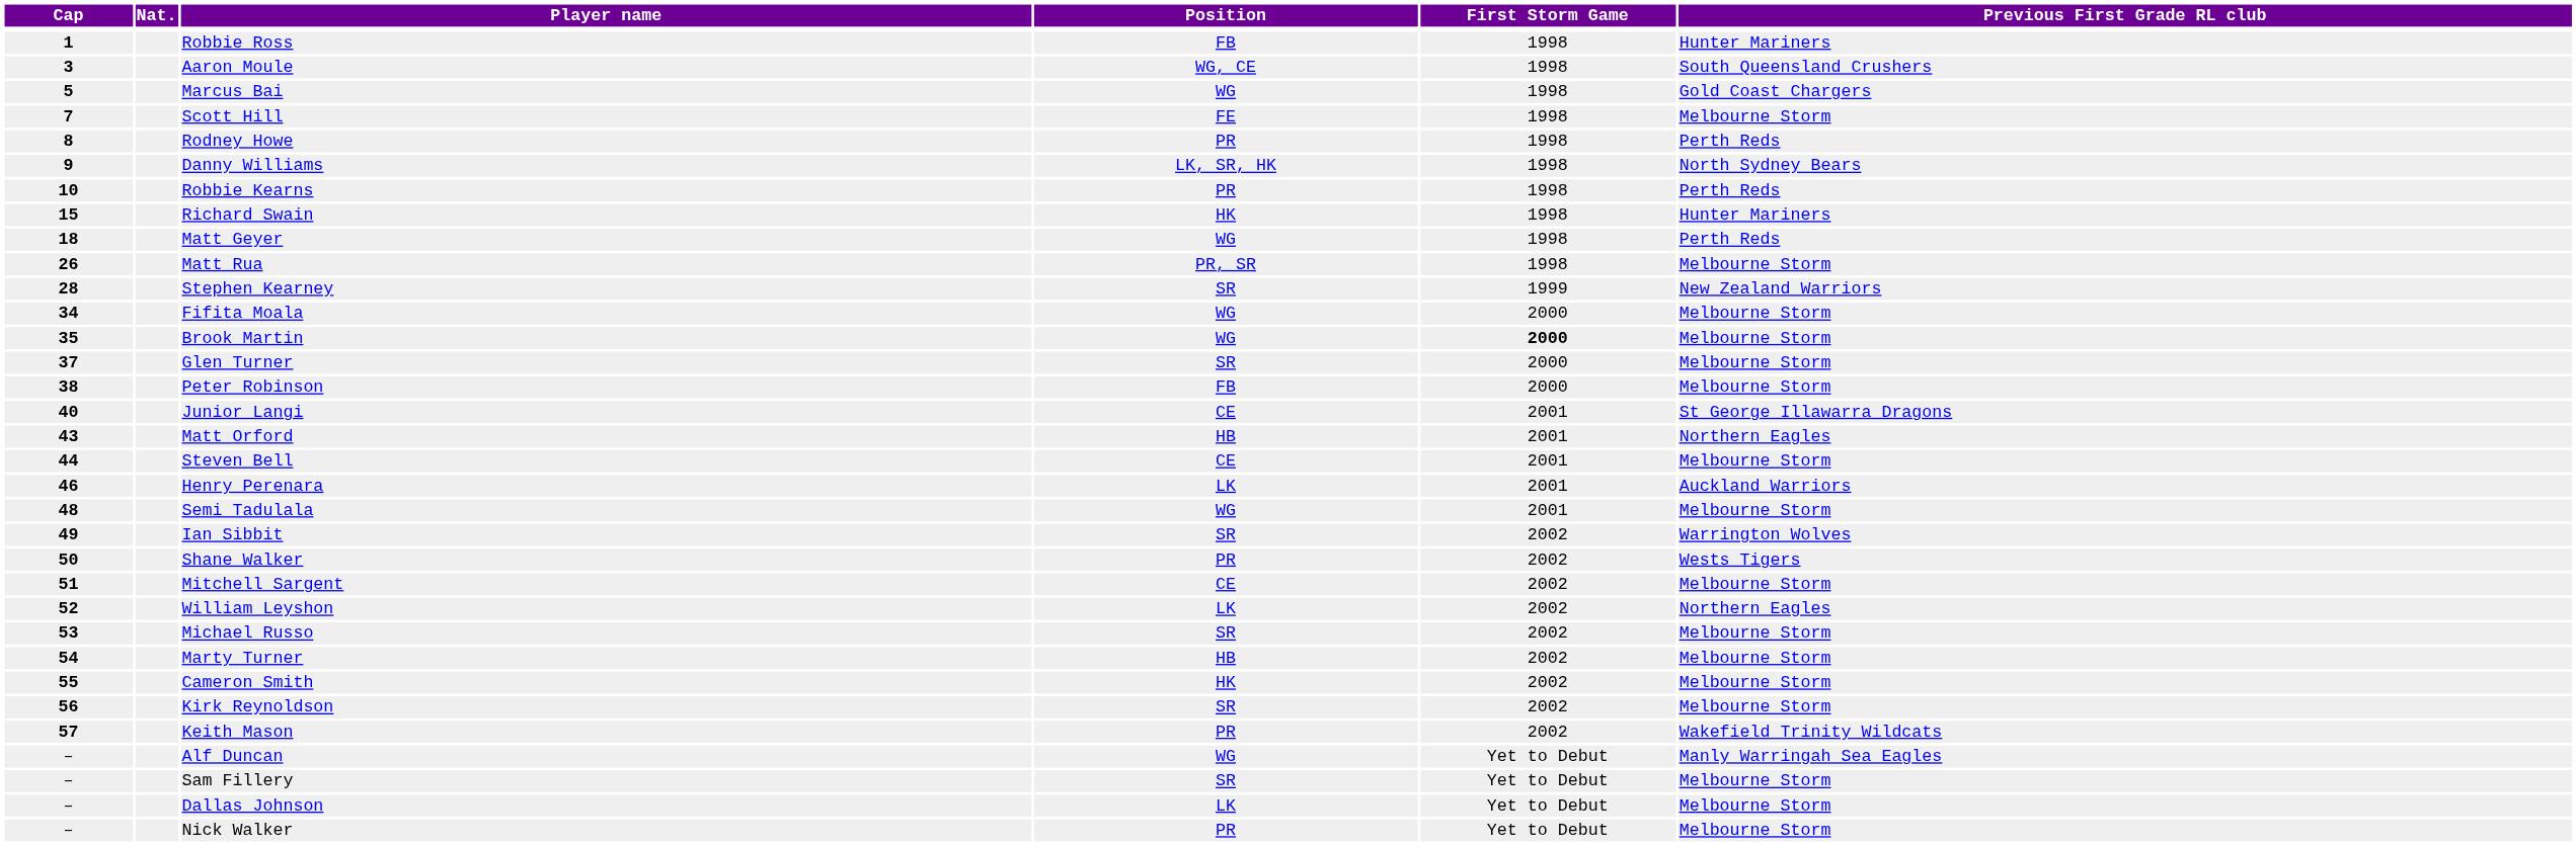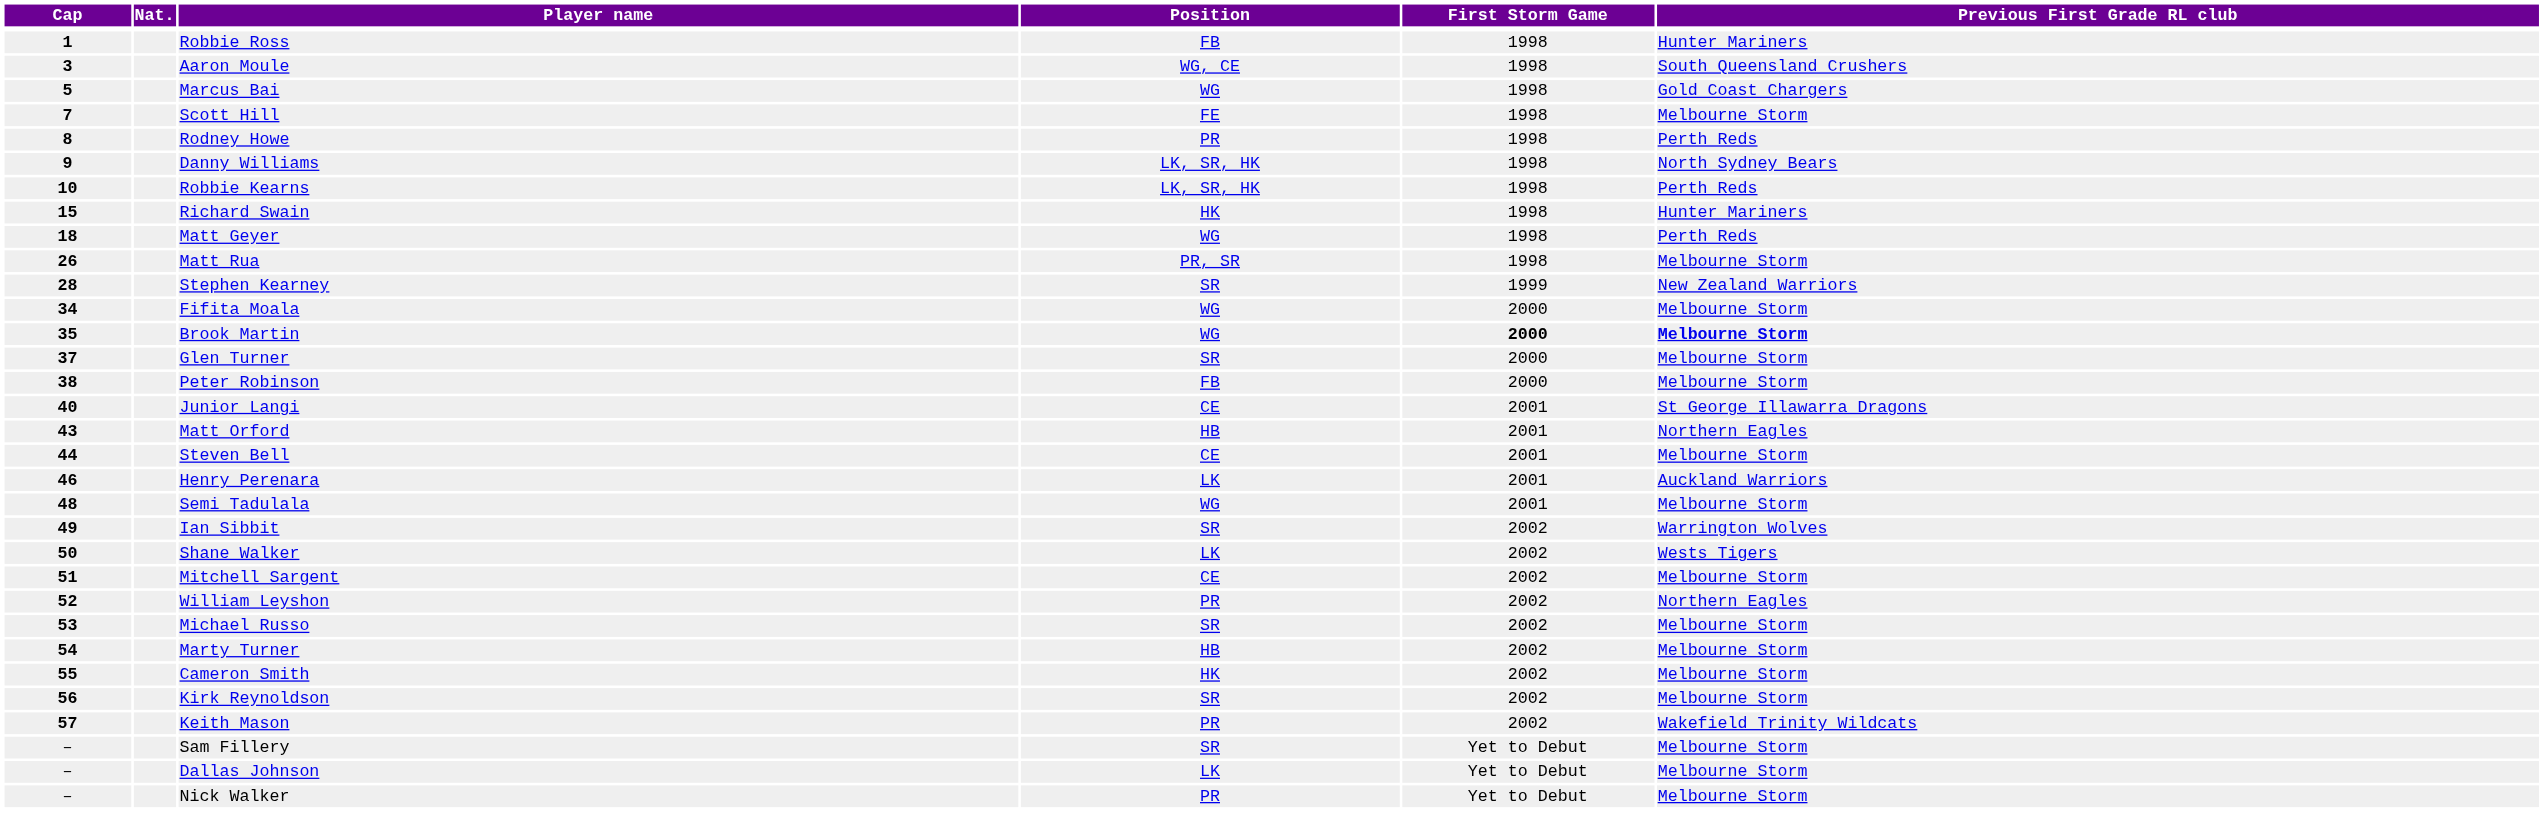Robbie Kearns | Position: PR -> LK, SR, HK
Brook Martin | Previous First Grade RL club: normal -> bold
Shane Walker | Position: PR -> LK
William Leyshon | Position: LK -> PR
- row: – | Alf Duncan | WG | Yet to Debut | Manly Warringah Sea Eagles
